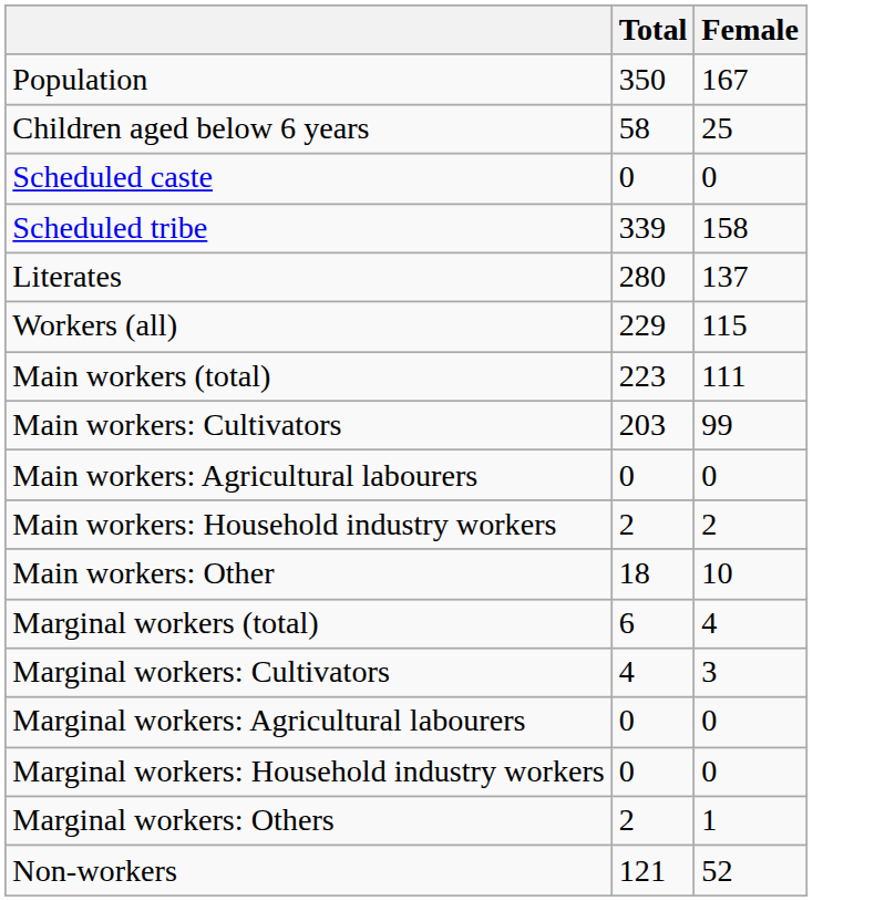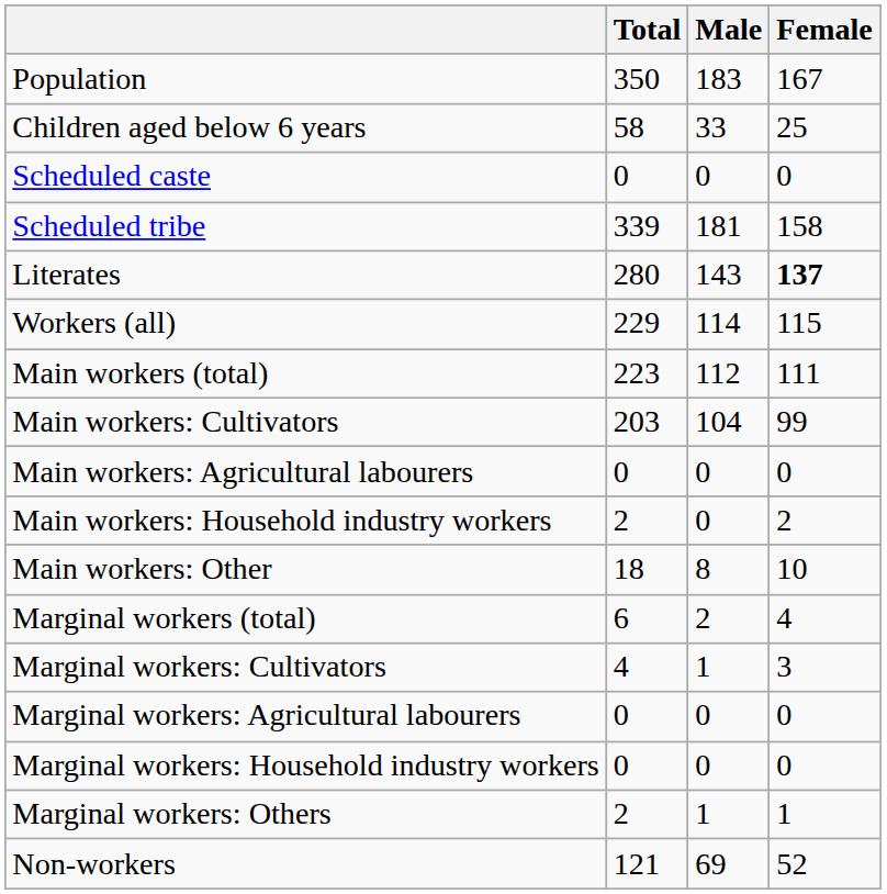+ column: Male | 183 | 33 | 0 | 181 | 143 | 114 | 112 | 104 | 0 | 0 | 8 | 2 | 1 | 0 | 0 | 1 | 69
Literates | Female: normal -> bold
